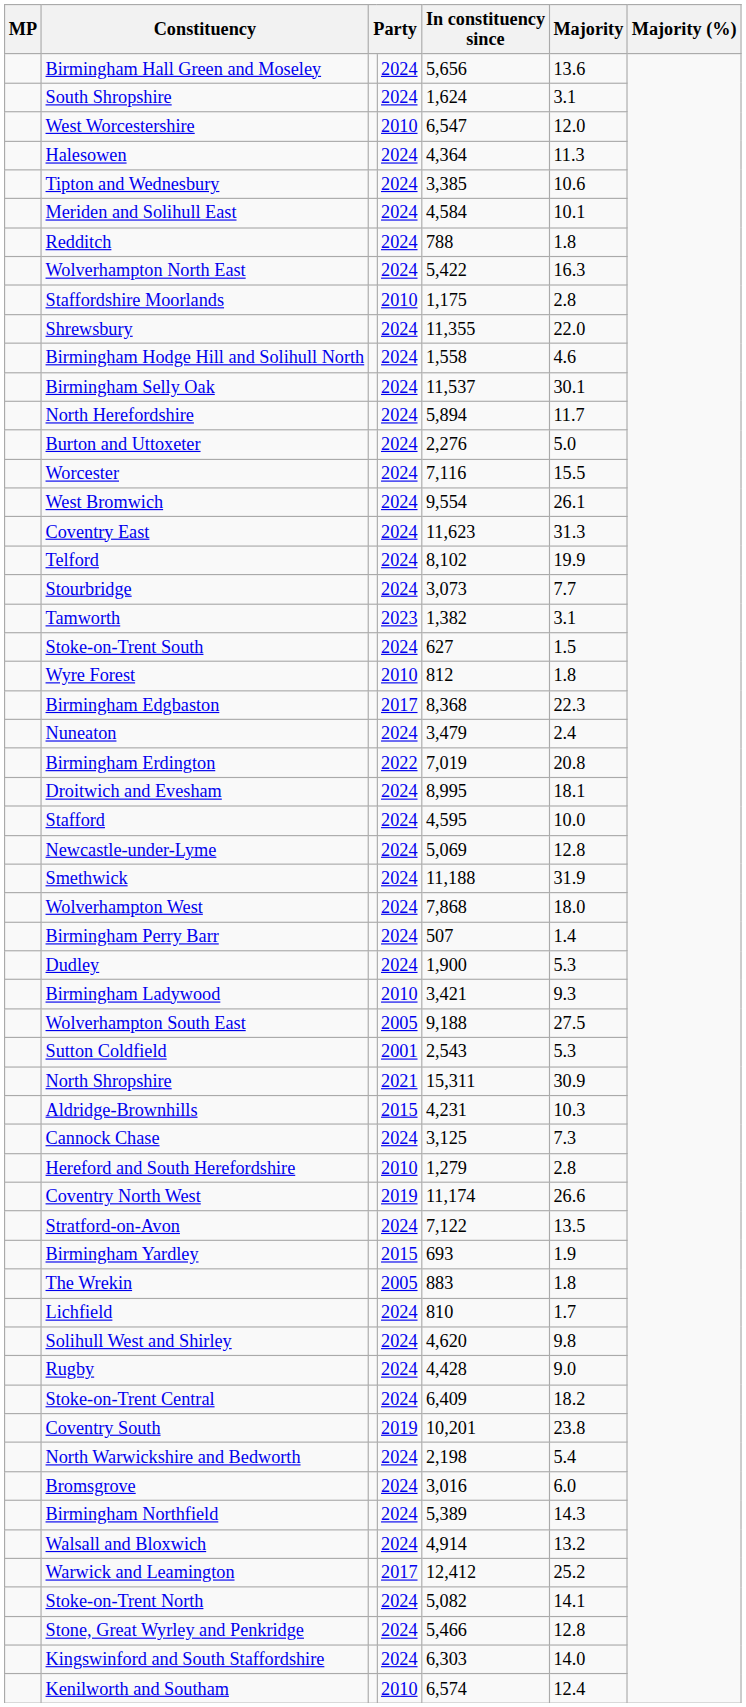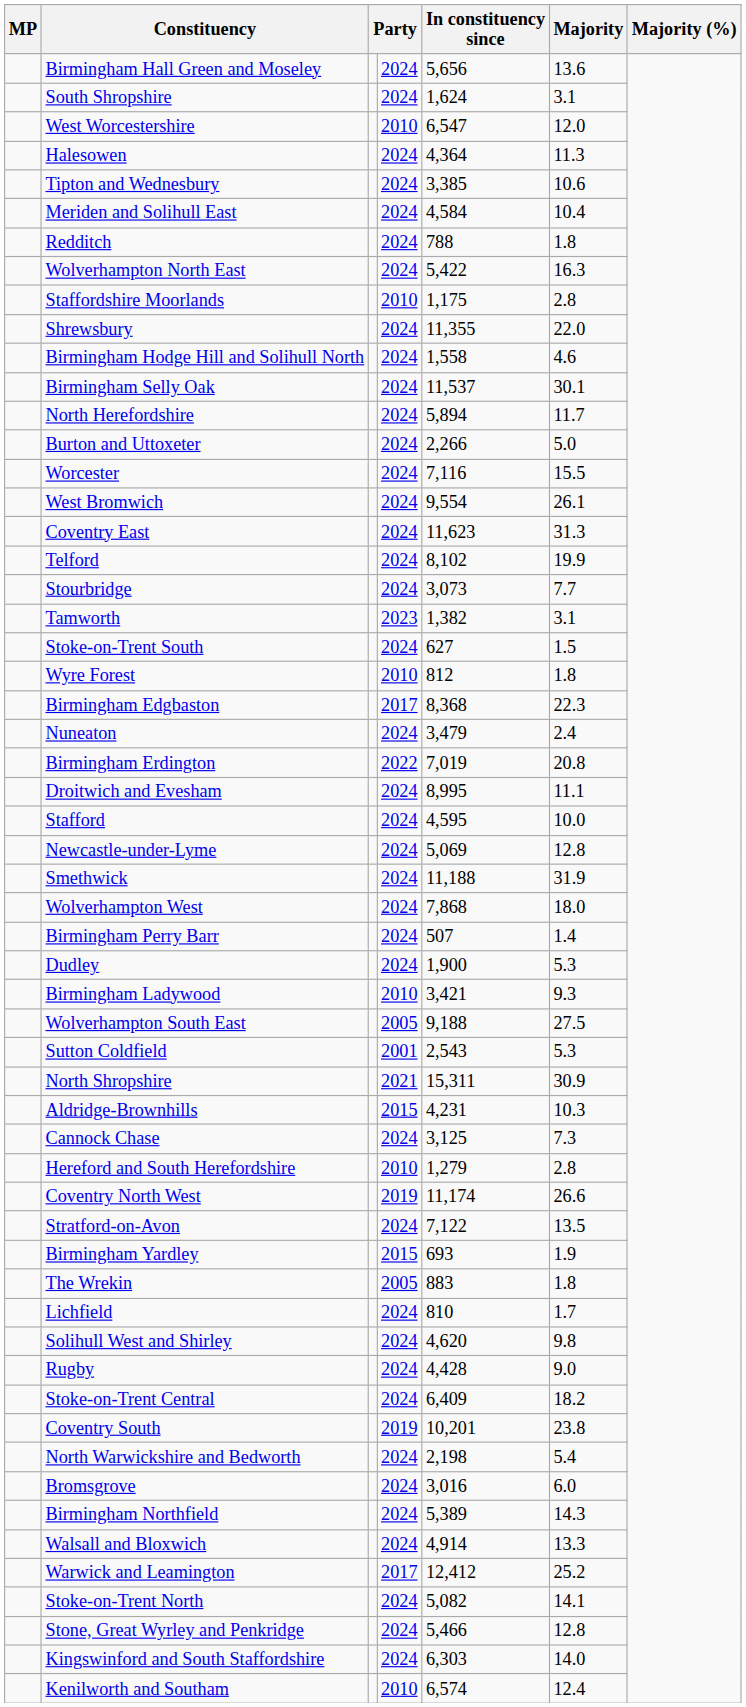Meriden and Solihull East | Majority: 10.1 -> 10.4
Burton and Uttoxeter | In constituency since: 2,276 -> 2,266
Droitwich and Evesham | Majority: 18.1 -> 11.1
Walsall and Bloxwich | Majority: 13.2 -> 13.3
